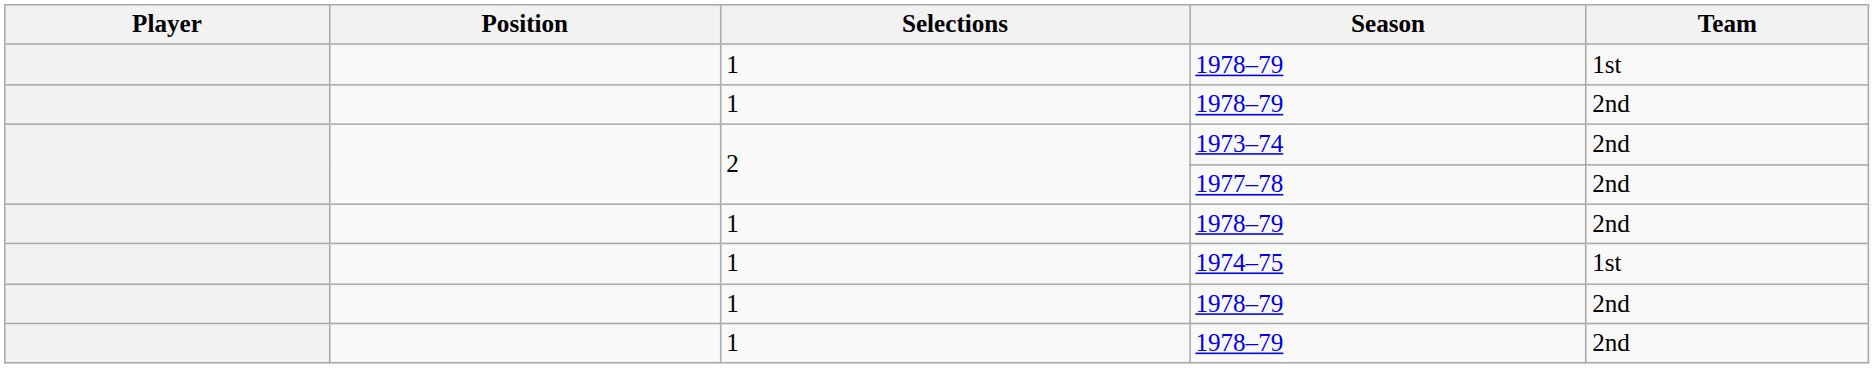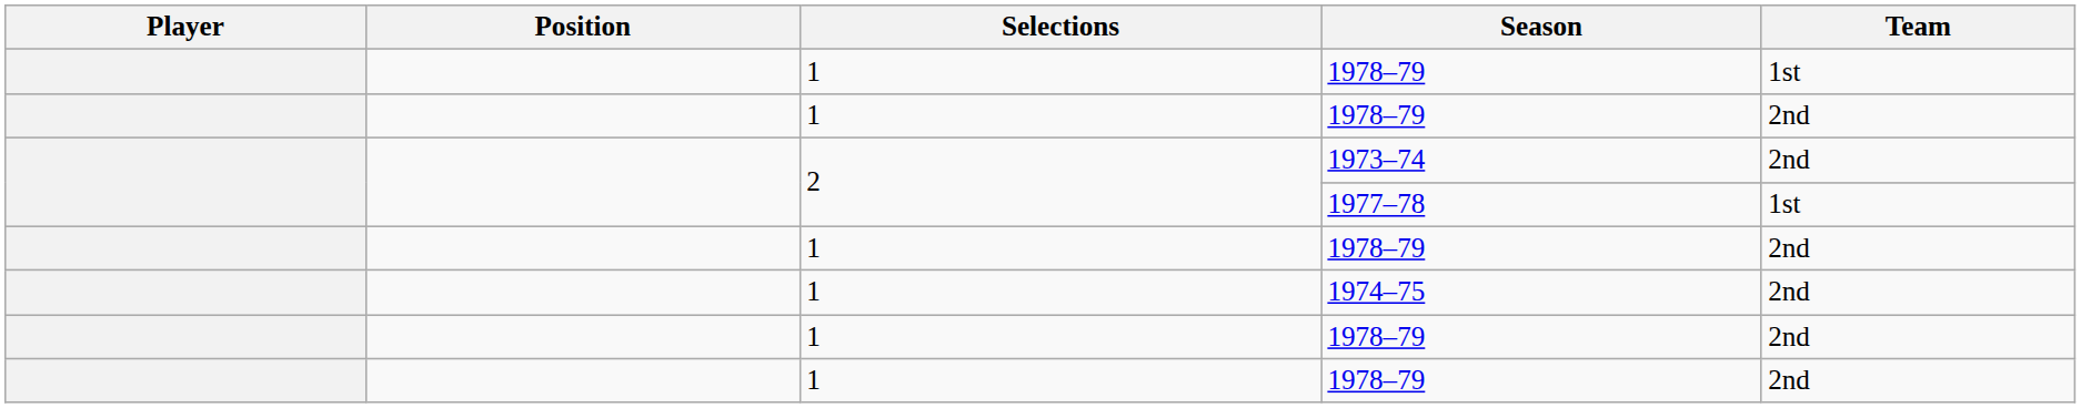1977–78 | Team: 2nd -> 1st
1974–75 | Team: 1st -> 2nd
